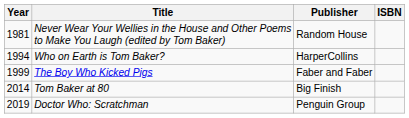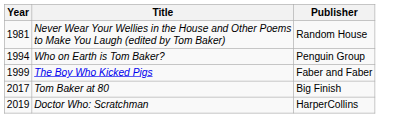- column: ISBN
Who on Earth is Tom Baker? | Publisher: HarperCollins -> Penguin Group
Tom Baker at 80 | Year: 2014 -> 2017
Doctor Who: Scratchman | Publisher: Penguin Group -> HarperCollins
